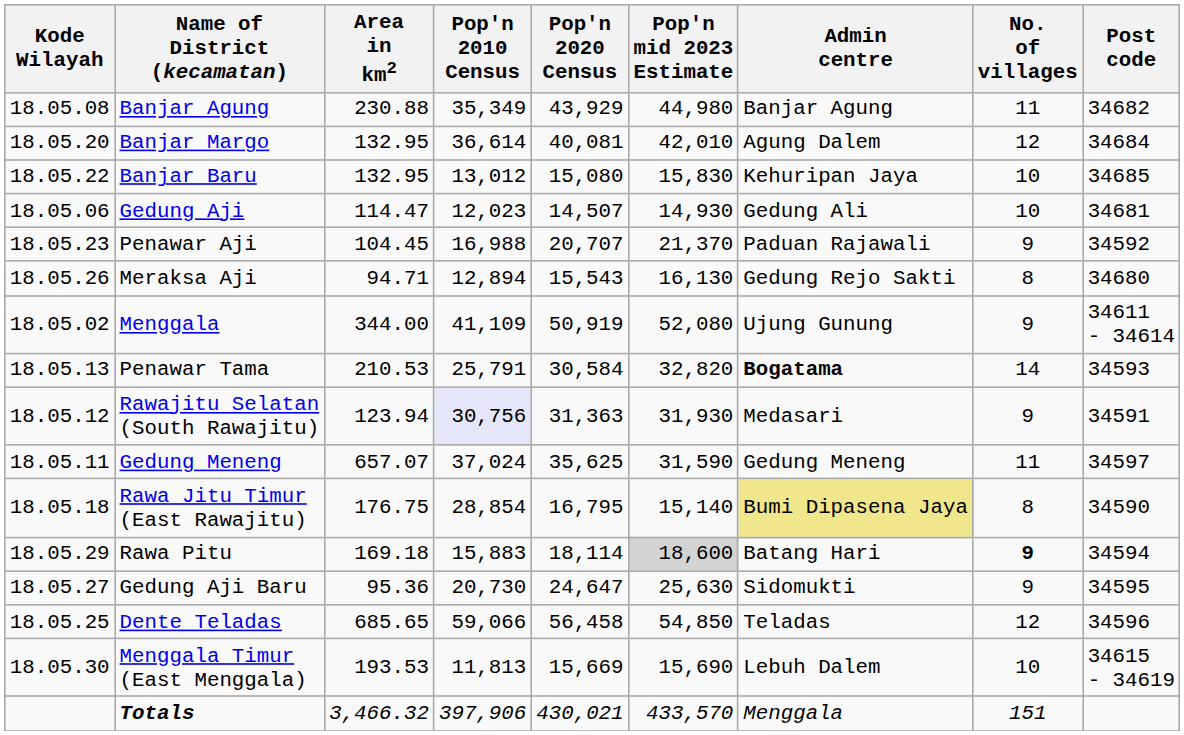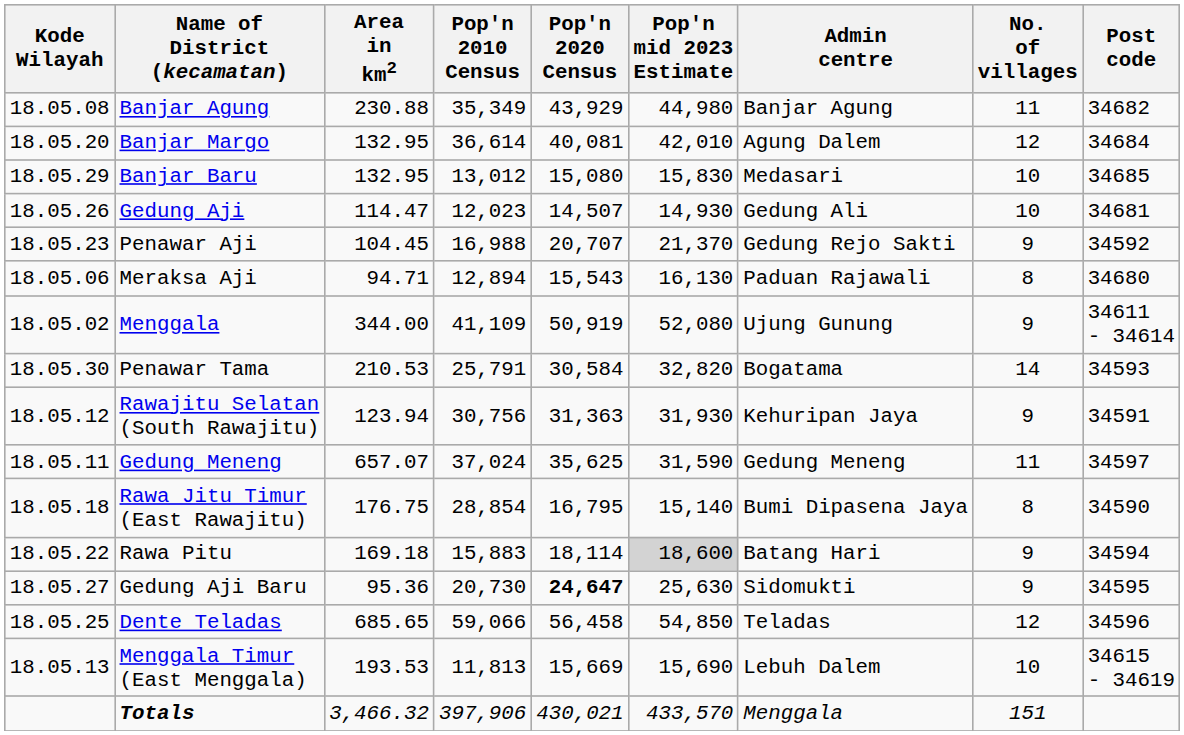Banjar Baru | Kode Wilayah: 18.05.22 -> 18.05.29
Banjar Baru | Admin centre: Kehuripan Jaya -> Medasari
Gedung Aji | Kode Wilayah: 18.05.06 -> 18.05.26
Penawar Aji | Admin centre: Paduan Rajawali -> Gedung Rejo Sakti
Meraksa Aji | Kode Wilayah: 18.05.26 -> 18.05.06
Meraksa Aji | Admin centre: Gedung Rejo Sakti -> Paduan Rajawali
Penawar Tama | Kode Wilayah: 18.05.13 -> 18.05.30
Penawar Tama | Admin centre: bold -> normal
Rawajitu Selatan (South Rawajitu) | Pop'n 2010 Census: lavender background -> no background
Rawajitu Selatan (South Rawajitu) | Admin centre: Medasari -> Kehuripan Jaya
Rawa Jitu Timur (East Rawajitu) | Admin centre: khaki background -> no background
Rawa Pitu | Kode Wilayah: 18.05.29 -> 18.05.22
Rawa Pitu | No. of villages: bold -> normal
Gedung Aji Baru | Pop'n 2020 Census: normal -> bold
Menggala Timur (East Menggala) | Kode Wilayah: 18.05.30 -> 18.05.13
